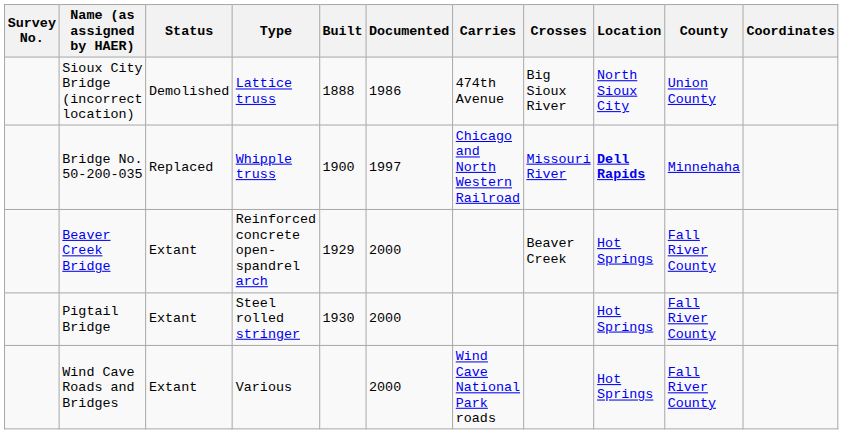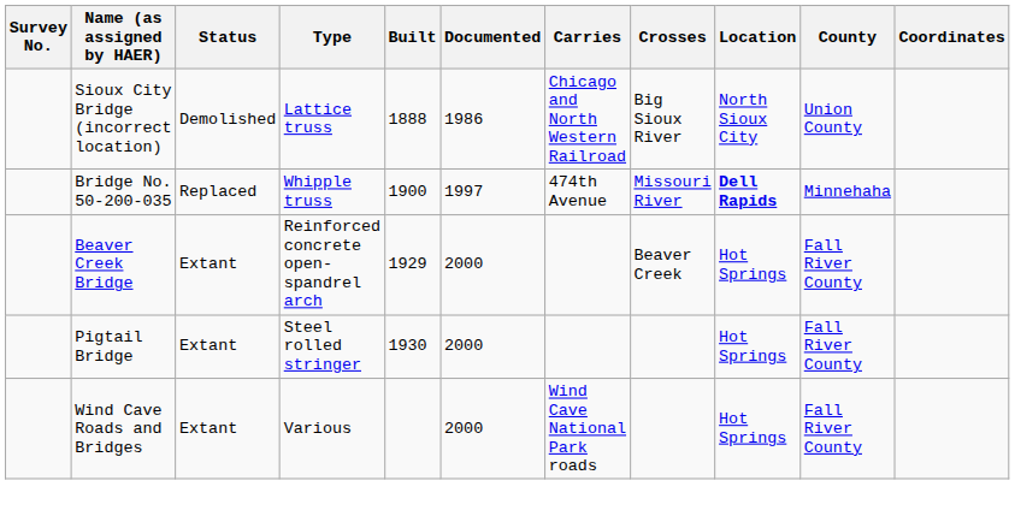Sioux City Bridge (incorrect location) | Carries: 474th Avenue -> Chicago and North Western Railroad
Bridge No. 50-200-035 | Carries: Chicago and North Western Railroad -> 474th Avenue
